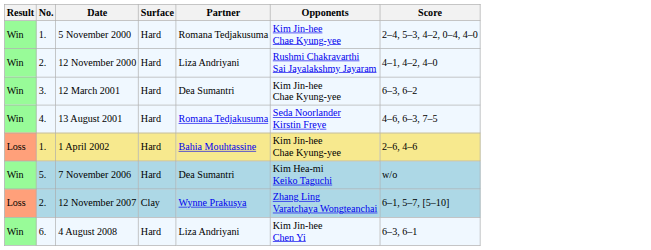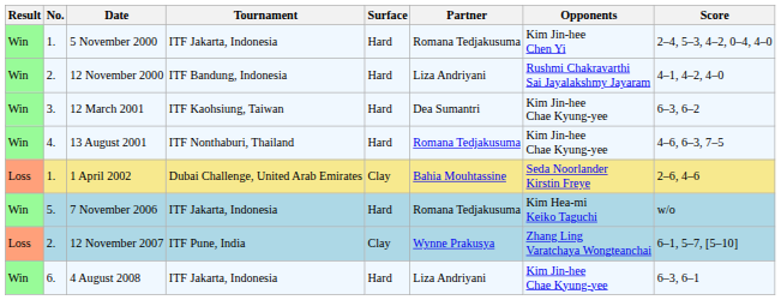+ column: Tournament | ITF Jakarta, Indonesia | ITF Bandung, Indonesia | ITF Kaohsiung, Taiwan | ITF Nonthaburi, Thailand | Dubai Challenge, United Arab Emirates | ITF Jakarta, Indonesia | ITF Pune, India | ITF Jakarta, Indonesia
5 November 2000 | Opponents: Kim Jin-hee Chae Kyung-yee -> Kim Jin-hee Chen Yi
13 August 2001 | Opponents: Seda Noorlander Kirstin Freye -> Kim Jin-hee Chae Kyung-yee
1 April 2002 | Surface: Hard -> Clay
1 April 2002 | Opponents: Kim Jin-hee Chae Kyung-yee -> Seda Noorlander Kirstin Freye
7 November 2006 | Partner: Dea Sumantri -> Romana Tedjakusuma
4 August 2008 | Opponents: Kim Jin-hee Chen Yi -> Kim Jin-hee Chae Kyung-yee
